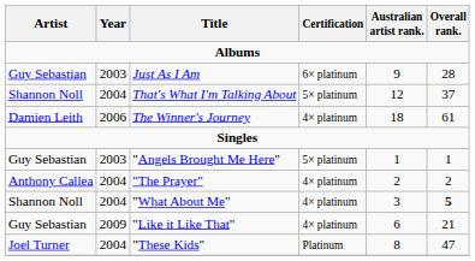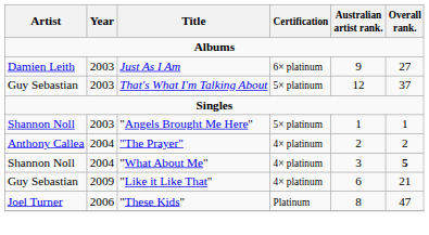Just As I Am | Artist: Guy Sebastian -> Damien Leith
Just As I Am | Overall rank.: 28 -> 27
That's What I'm Talking About | Artist: Shannon Noll -> Guy Sebastian
That's What I'm Talking About | Year: 2004 -> 2003
- row: Damien Leith | 2006 | The Winner's Journey | 4× platinum | 18 | 61
"Angels Brought Me Here" | Artist: Guy Sebastian -> Shannon Noll
"These Kids" | Year: 2004 -> 2006
